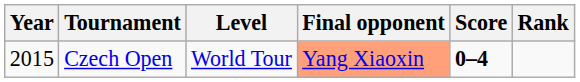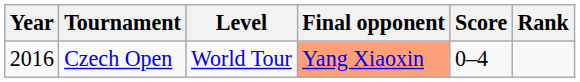Czech Open | Year: 2015 -> 2016
Czech Open | Score: bold -> normal
